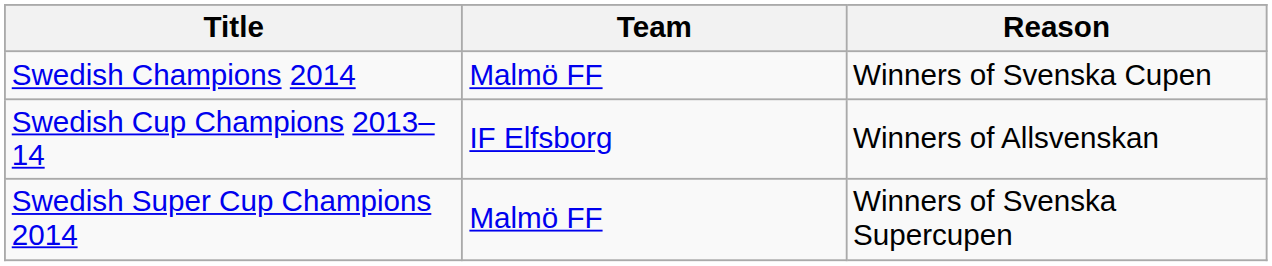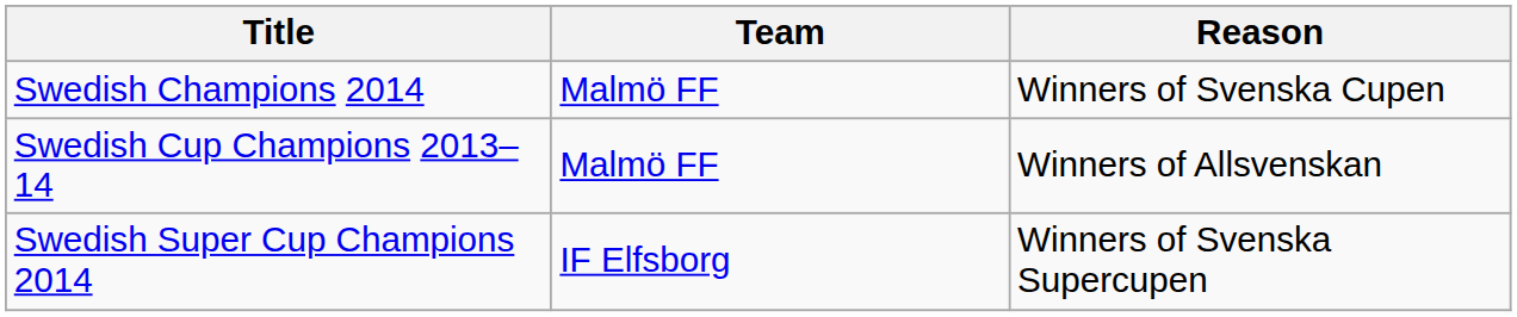Swedish Cup Champions 2013–14 | Team: IF Elfsborg -> Malmö FF
Swedish Super Cup Champions 2014 | Team: Malmö FF -> IF Elfsborg
